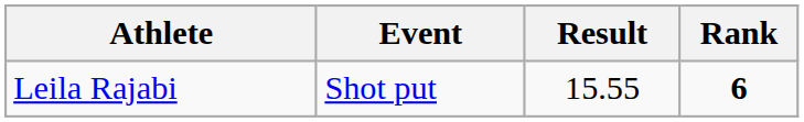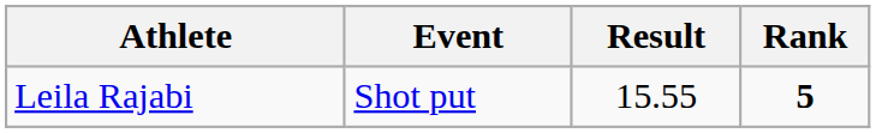Leila Rajabi | Rank: 6 -> 5
